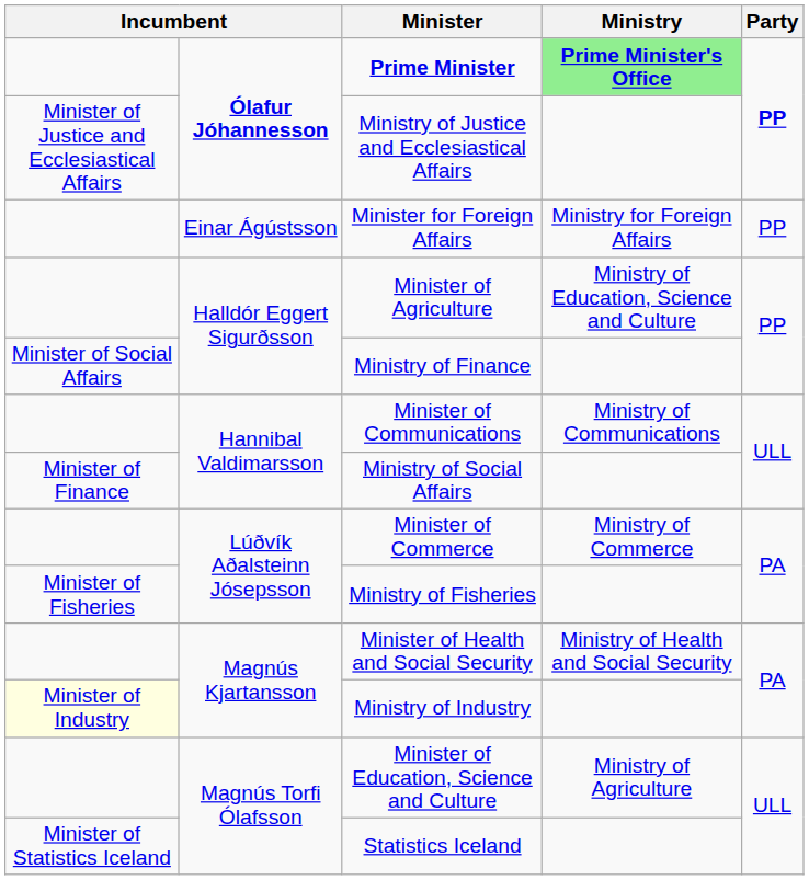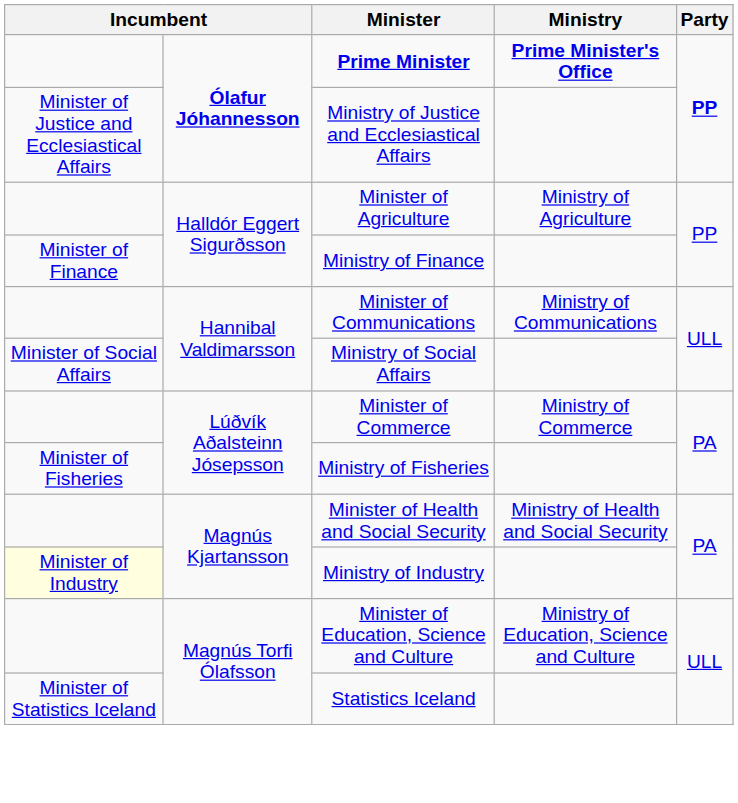Prime Minister | Ministry: lightgreen background -> no background
- row: Einar Ágústsson | Minister for Foreign Affairs | Ministry for Foreign Affairs | PP
Minister of Agriculture | Ministry: Ministry of Education, Science and Culture -> Ministry of Agriculture
Ministry of Finance | column 1: Minister of Social Affairs -> Minister of Finance
Ministry of Social Affairs | column 1: Minister of Finance -> Minister of Social Affairs
Minister of Education, Science and Culture | Ministry: Ministry of Agriculture -> Ministry of Education, Science and Culture
